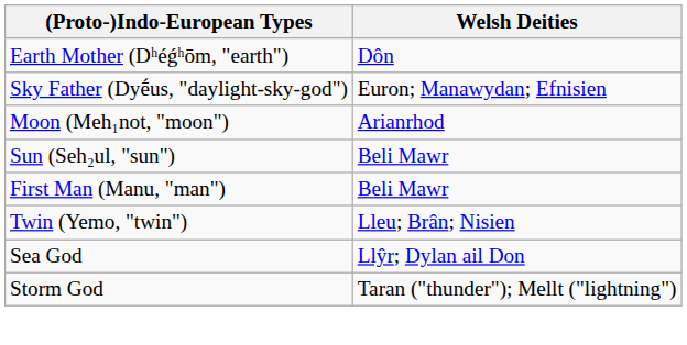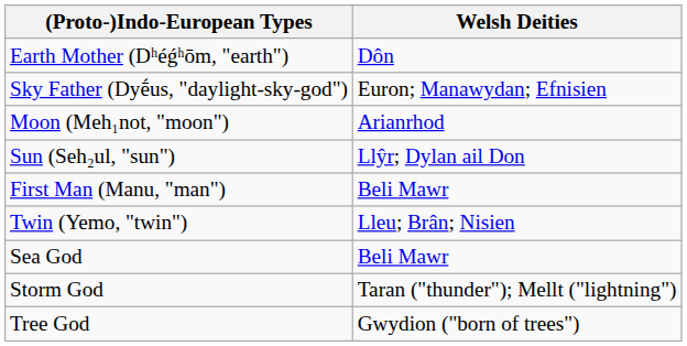Sun (Seh₂ul, "sun") | Welsh Deities: Beli Mawr -> Llŷr; Dylan ail Don
Sea God | Welsh Deities: Llŷr; Dylan ail Don -> Beli Mawr
+ row: Tree God | Gwydion ("born of trees")
